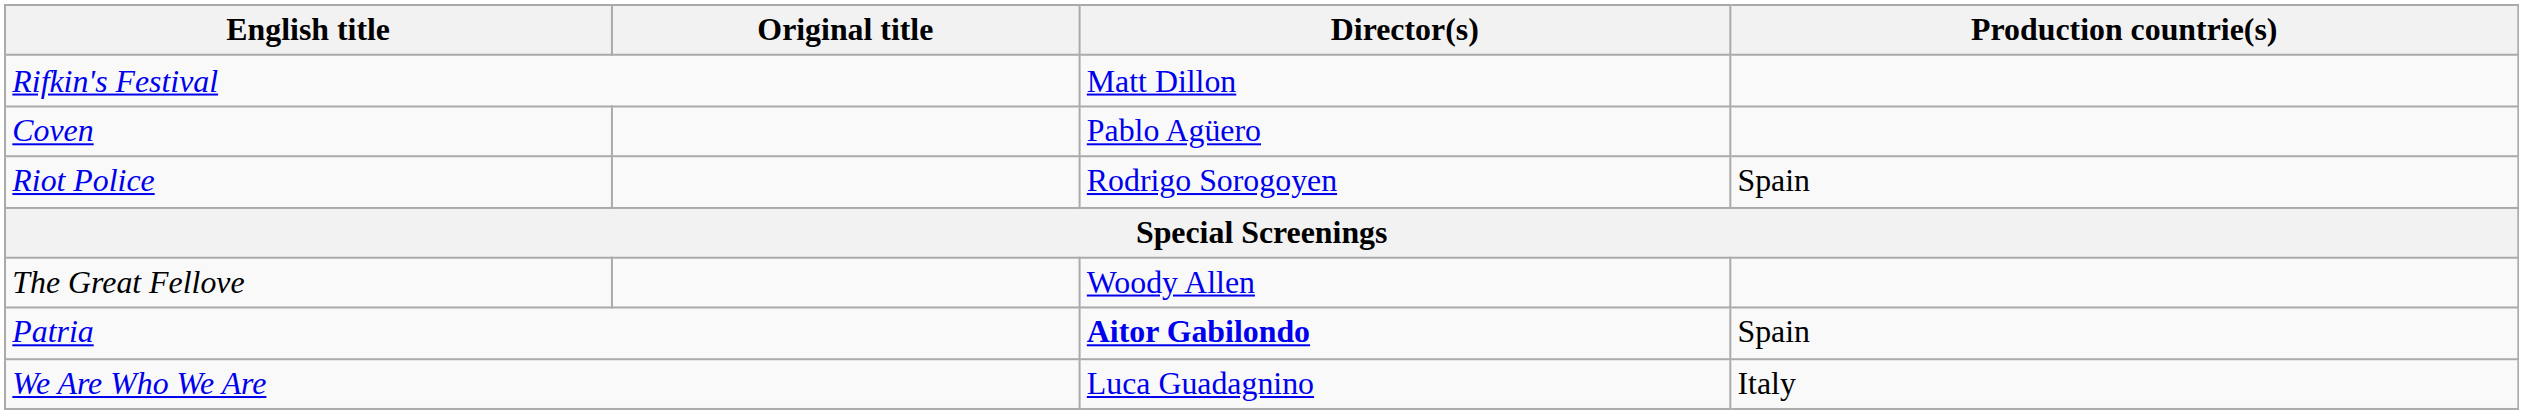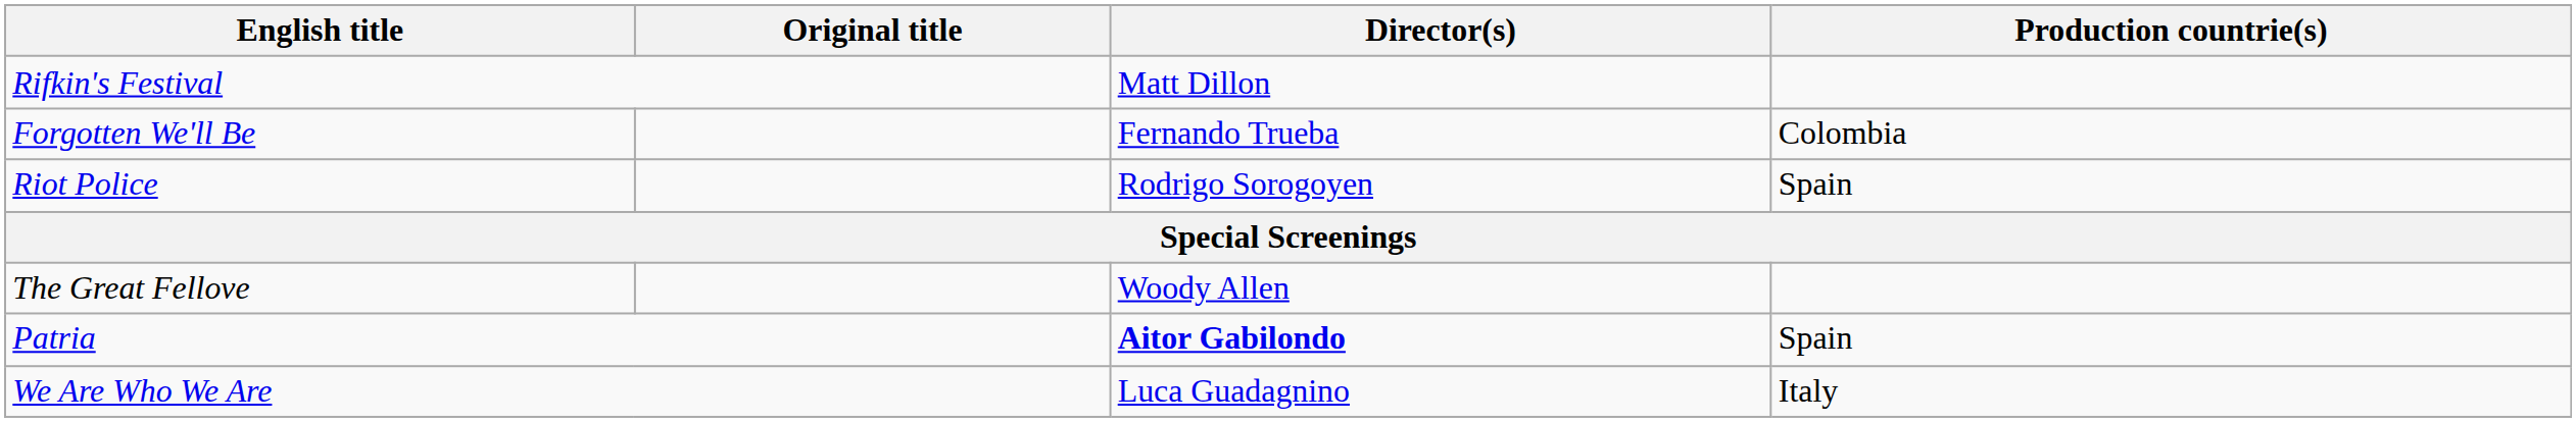+ row: Forgotten We'll Be | Fernando Trueba | Colombia
- row: Coven | Pablo Agüero
